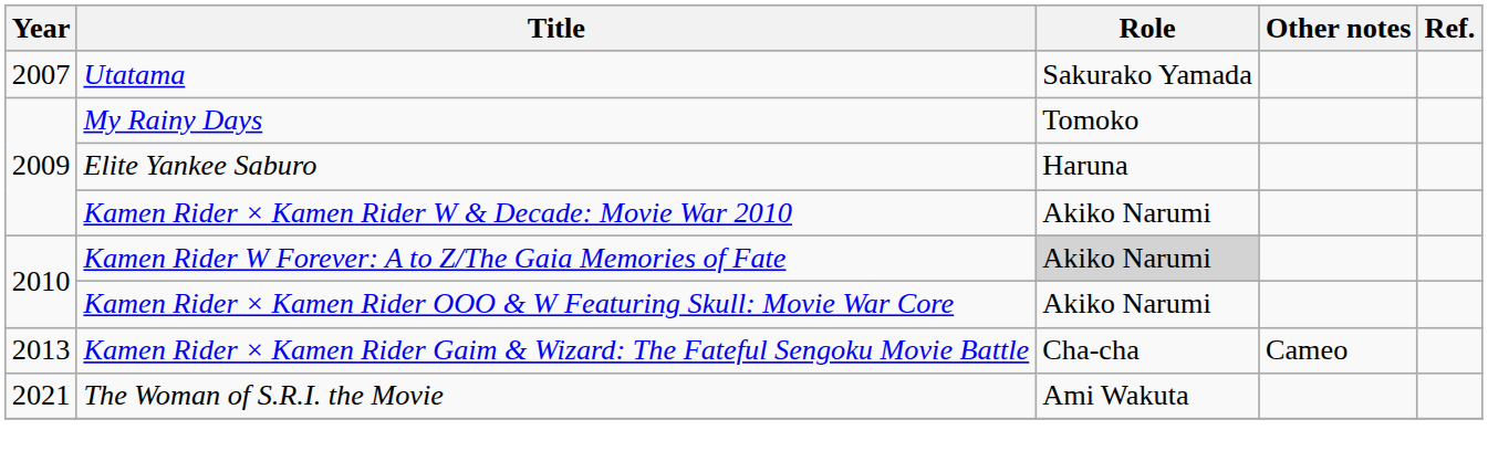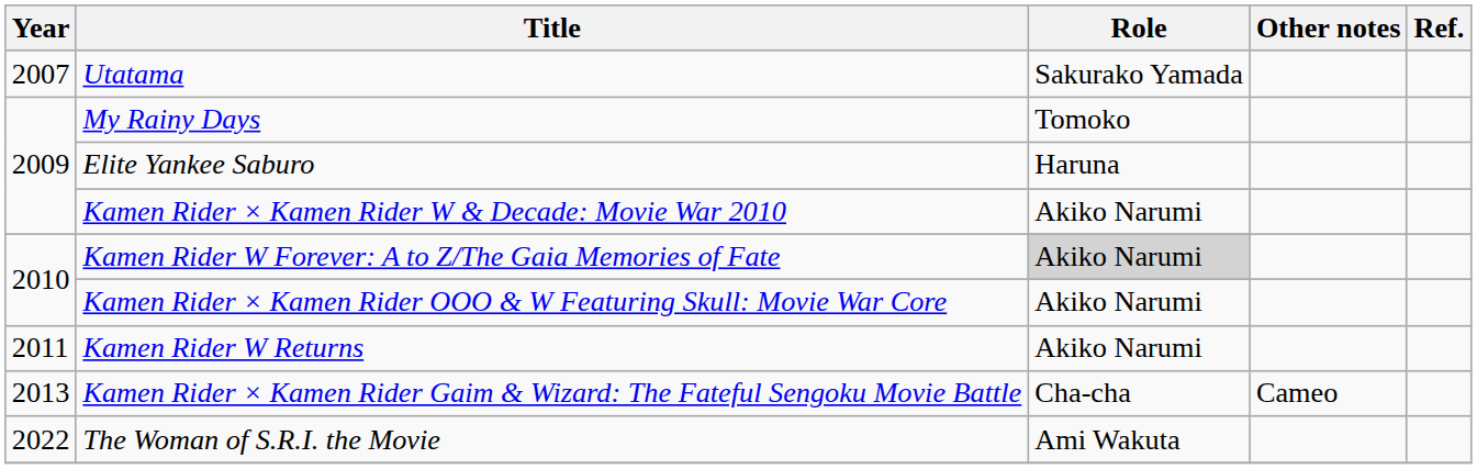+ row: 2011 | Kamen Rider W Returns | Akiko Narumi
The Woman of S.R.I. the Movie | Year: 2021 -> 2022
